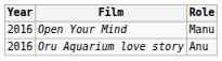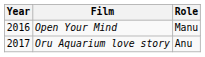Oru Aquarium love story | Year: 2016 -> 2017
